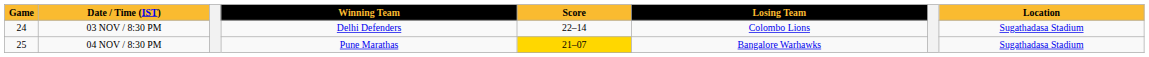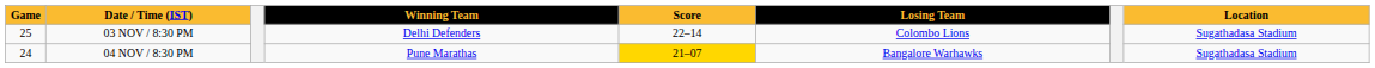03 NOV / 8:30 PM | Game: 24 -> 25
04 NOV / 8:30 PM | Game: 25 -> 24
